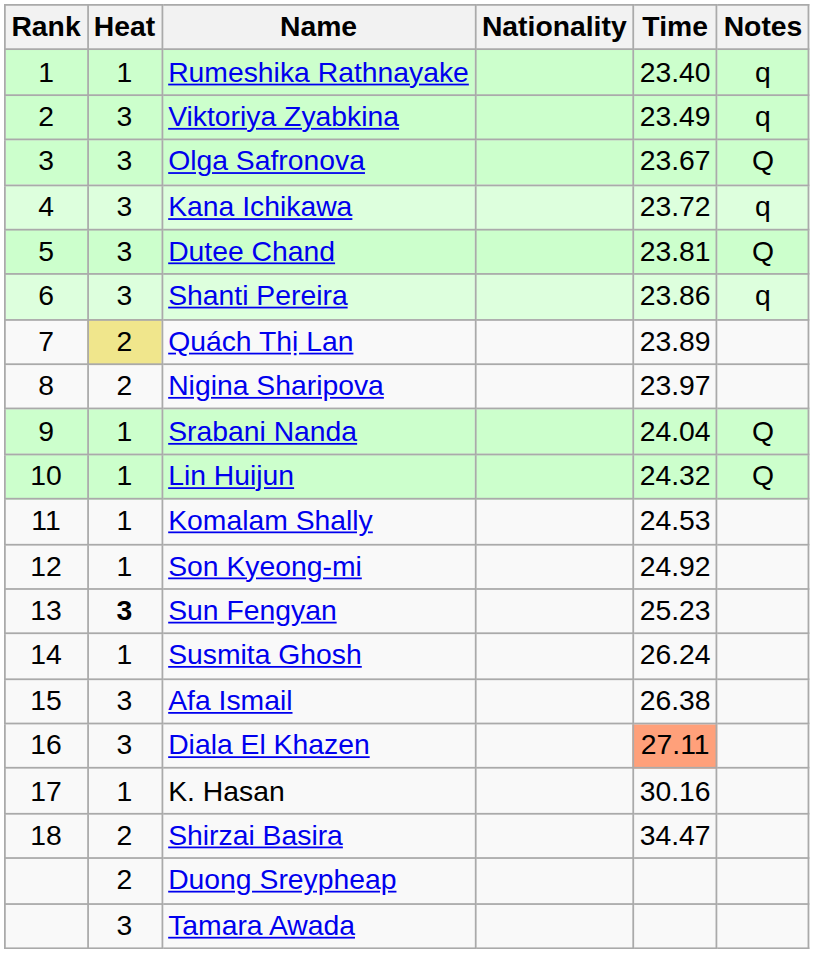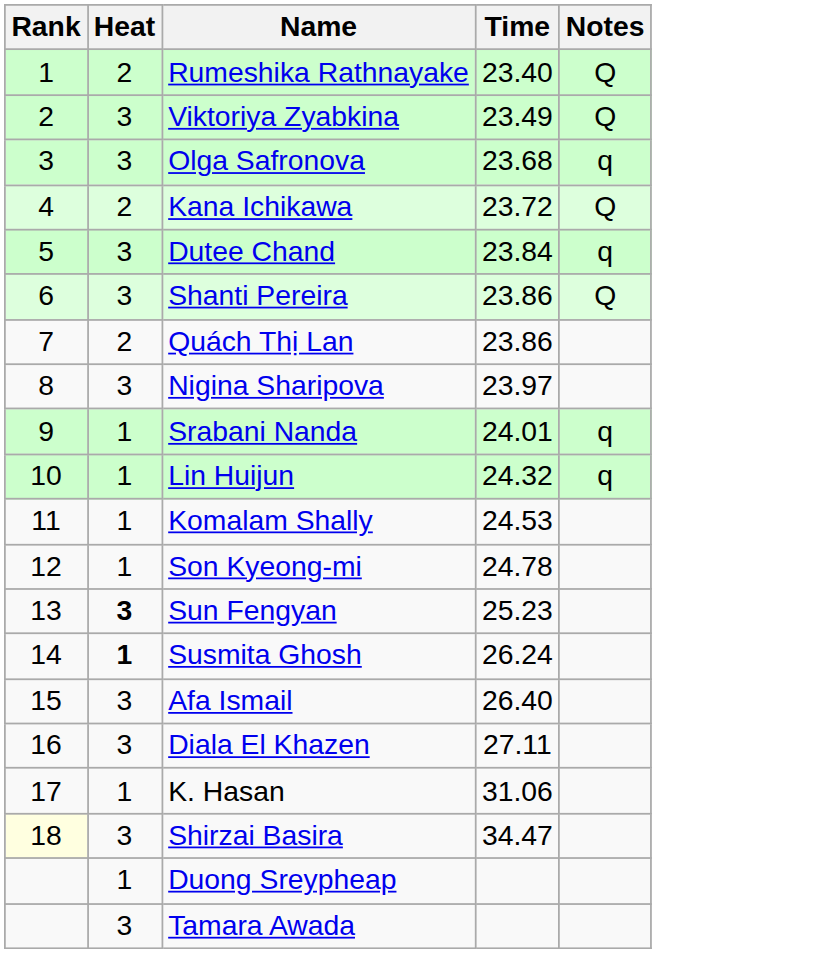- column: Nationality
Rumeshika Rathnayake | Heat: 1 -> 2
Rumeshika Rathnayake | Notes: q -> Q
Viktoriya Zyabkina | Notes: q -> Q
Olga Safronova | Time: 23.67 -> 23.68
Olga Safronova | Notes: Q -> q
Kana Ichikawa | Heat: 3 -> 2
Kana Ichikawa | Notes: q -> Q
Dutee Chand | Time: 23.81 -> 23.84
Dutee Chand | Notes: Q -> q
Shanti Pereira | Notes: q -> Q
Quách Thị Lan | Heat: khaki background -> no background
Quách Thị Lan | Time: 23.89 -> 23.86
Nigina Sharipova | Heat: 2 -> 3
Srabani Nanda | Time: 24.04 -> 24.01
Srabani Nanda | Notes: Q -> q
Lin Huijun | Notes: Q -> q
Son Kyeong-mi | Time: 24.92 -> 24.78
Susmita Ghosh | Heat: normal -> bold
Afa Ismail | Time: 26.38 -> 26.40
Diala El Khazen | Time: lightsalmon background -> no background
K. Hasan | Time: 30.16 -> 31.06
Shirzai Basira | Rank: no background -> lightyellow background
Shirzai Basira | Heat: 2 -> 3
Duong Sreypheap | Heat: 2 -> 1
